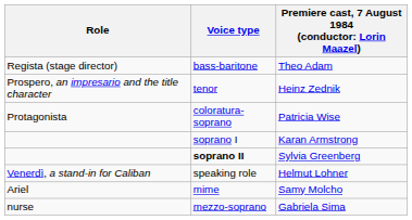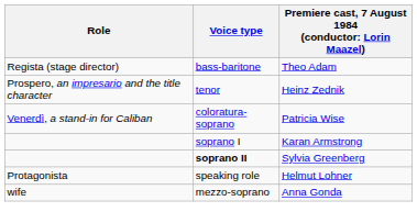Patricia Wise | Role: Protagonista -> Venerdì, a stand-in for Caliban
Helmut Lohner | Role: Venerdì, a stand-in for Caliban -> Protagonista
- row: Ariel | mime | Samy Molcho
- row: nurse | mezzo-soprano | Gabriela Sima
+ row: wife | mezzo-soprano | Anna Gonda
